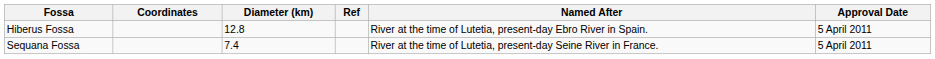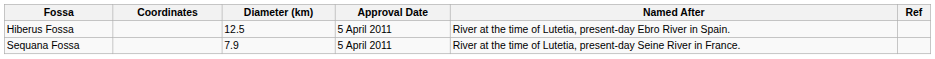columns swapped: Approval Date <-> Ref
Hiberus Fossa | Diameter (km): 12.8 -> 12.5
Sequana Fossa | Diameter (km): 7.4 -> 7.9
